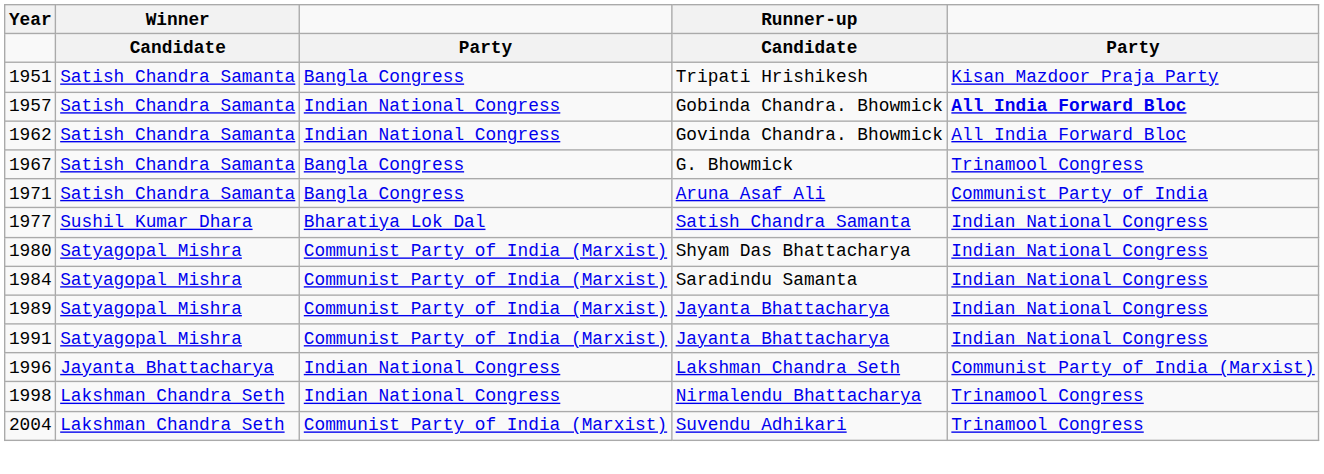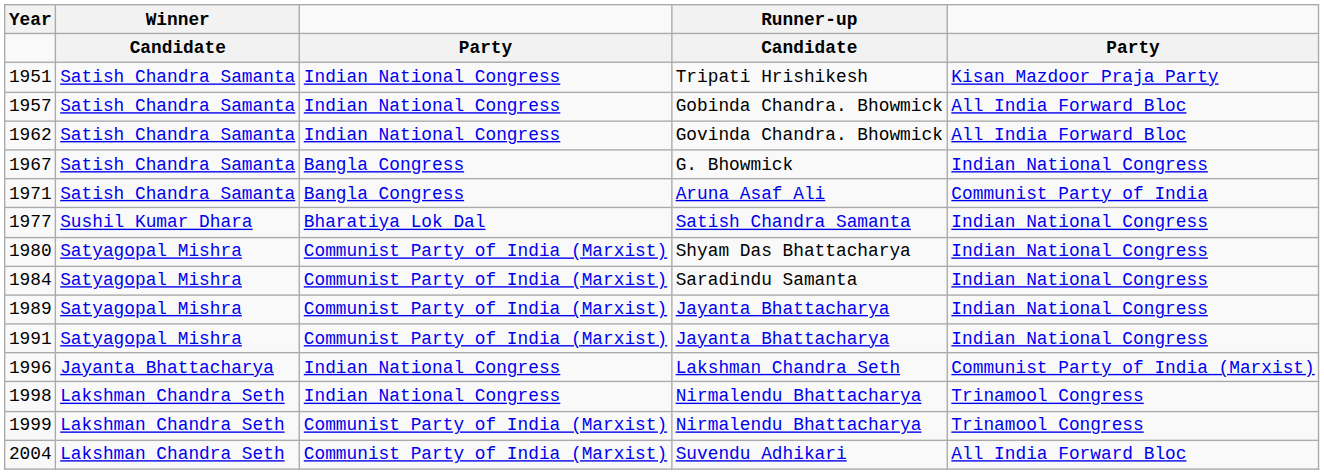1951 | column 3: Bangla Congress -> Indian National Congress
1957 | column 5: bold -> normal
1967 | column 5: Trinamool Congress -> Indian National Congress
+ row: 1999 | Lakshman Chandra Seth | Communist Party of India (Marxist) | Nirmalendu Bhattacharya | Trinamool Congress
2004 | column 5: Trinamool Congress -> All India Forward Bloc
